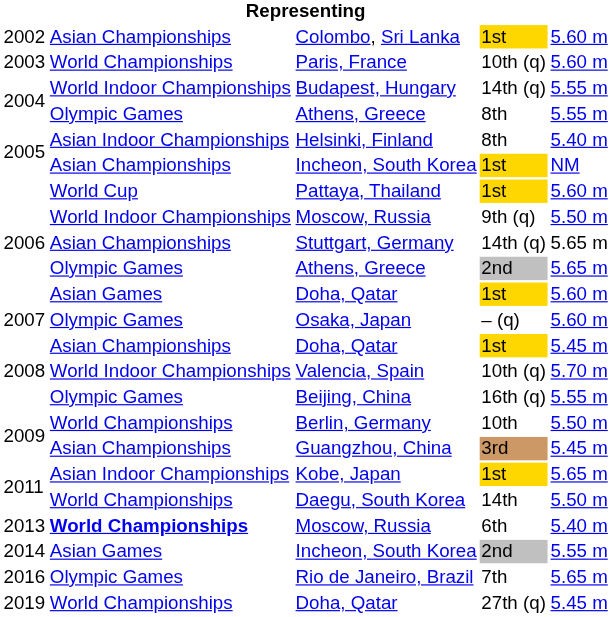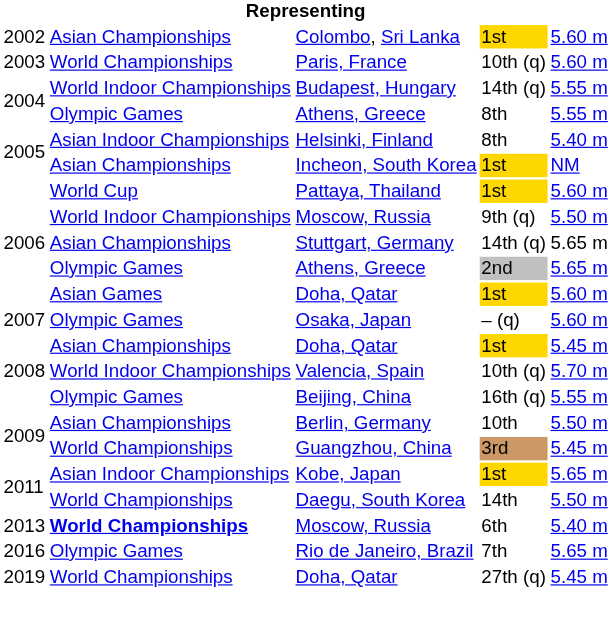Berlin, Germany | column 2: World Championships -> Asian Championships
Guangzhou, China | column 2: Asian Championships -> World Championships
- row: 2014 | Asian Games | Incheon, South Korea | 2nd | 5.55 m
